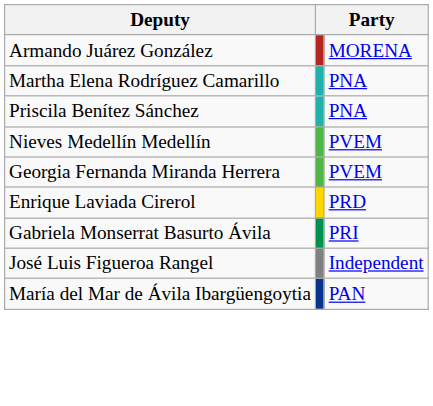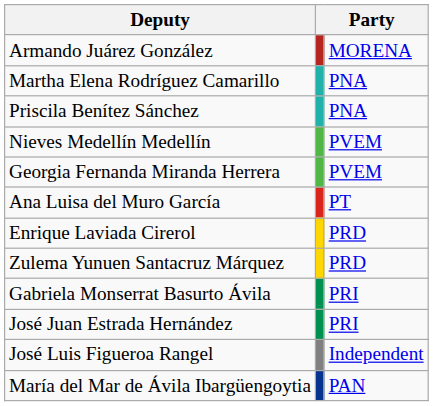+ row: Ana Luisa del Muro García | PT
+ row: Zulema Yunuen Santacruz Márquez | PRD
+ row: José Juan Estrada Hernández | PRI
